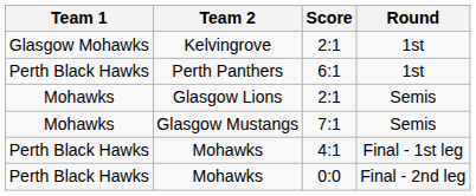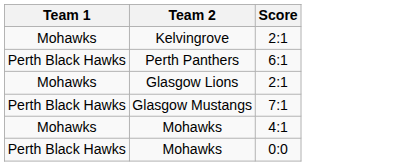- column: Round | 1st | 1st | Semis | Semis | Final - 1st leg | Final - 2nd leg
Kelvingrove | Team 1: Glasgow Mohawks -> Mohawks
Glasgow Mustangs | Team 1: Mohawks -> Perth Black Hawks
Mohawks / 4:1 | Team 1: Perth Black Hawks -> Mohawks
